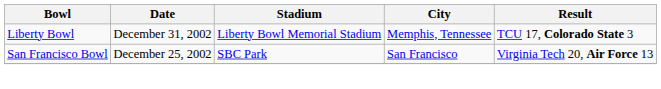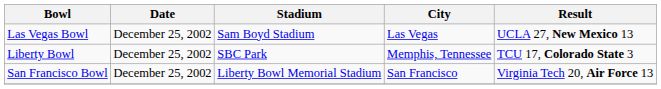+ row: Las Vegas Bowl | December 25, 2002 | Sam Boyd Stadium | Las Vegas | UCLA 27, New Mexico 13
Liberty Bowl | Date: December 31, 2002 -> December 25, 2002
Liberty Bowl | Stadium: Liberty Bowl Memorial Stadium -> SBC Park
San Francisco Bowl | Stadium: SBC Park -> Liberty Bowl Memorial Stadium
